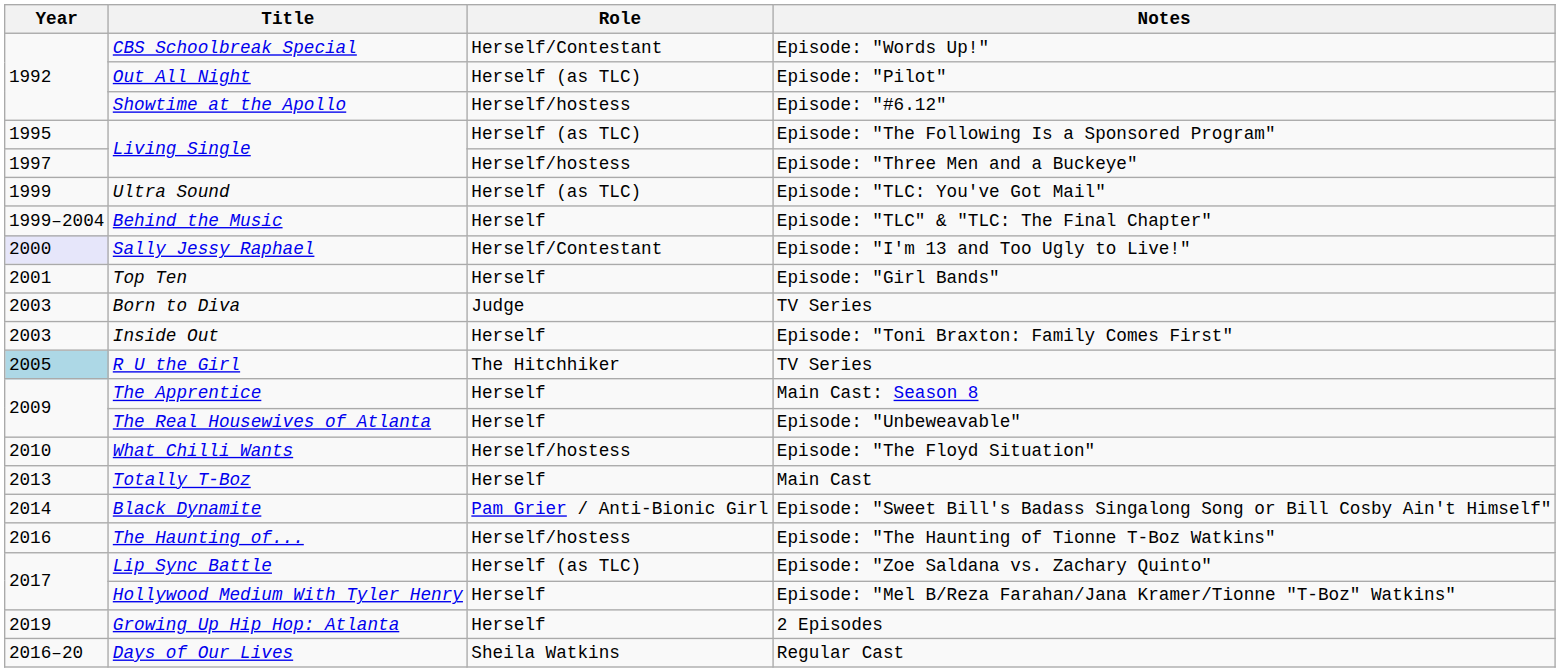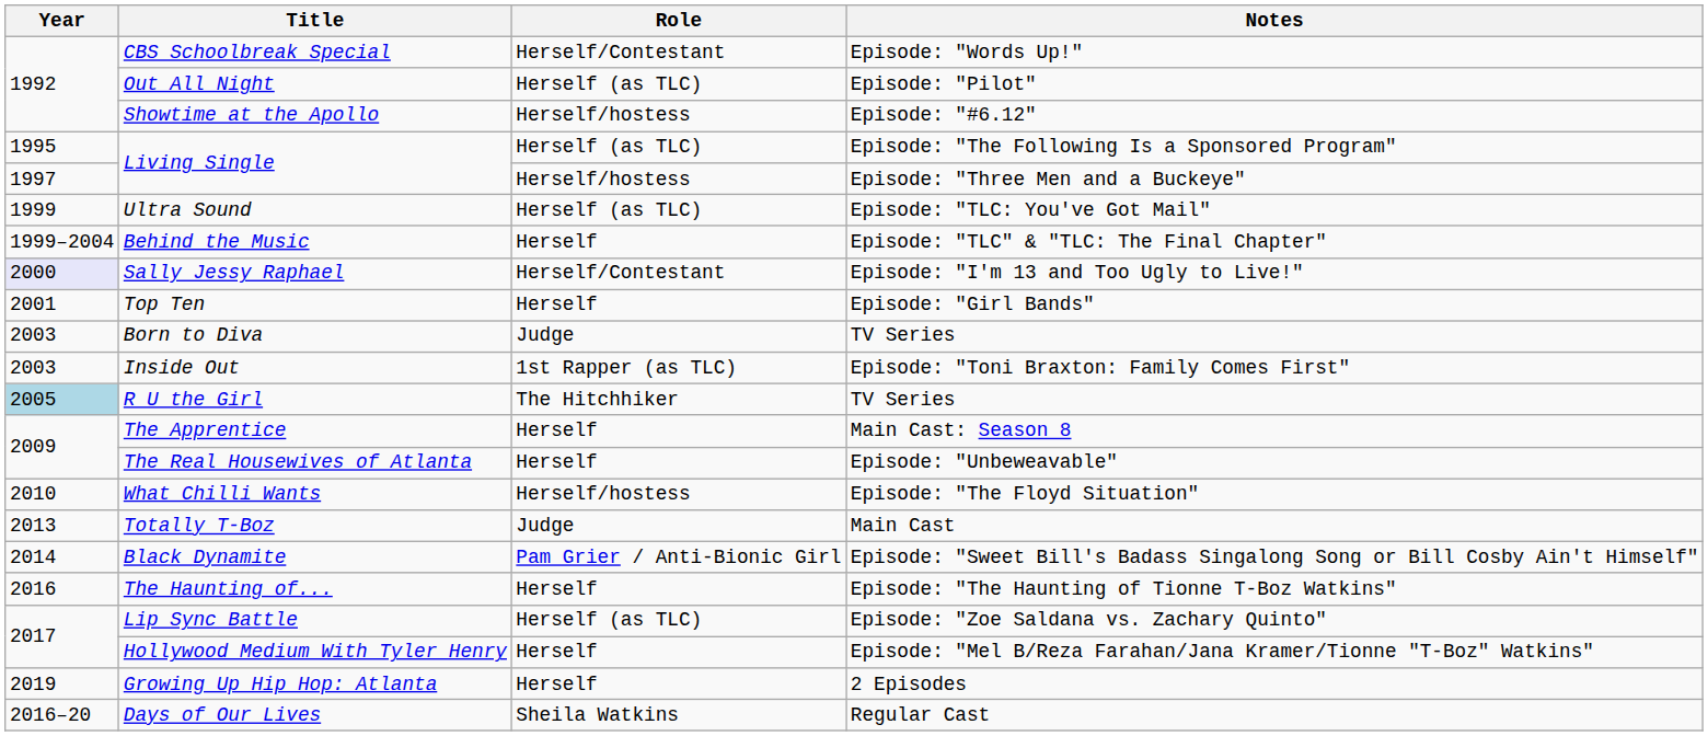Inside Out | Role: Herself -> 1st Rapper (as TLC)
Totally T-Boz | Role: Herself -> Judge
The Haunting of... | Role: Herself/hostess -> Herself
